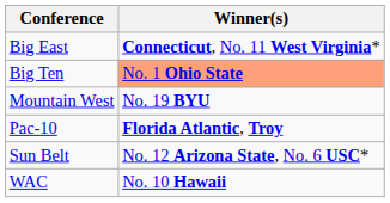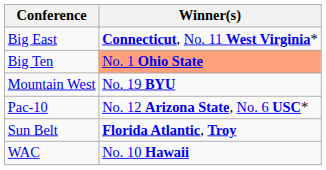Pac-10 | Winner(s): Florida Atlantic, Troy -> No. 12 Arizona State, No. 6 USC*
Sun Belt | Winner(s): No. 12 Arizona State, No. 6 USC* -> Florida Atlantic, Troy
